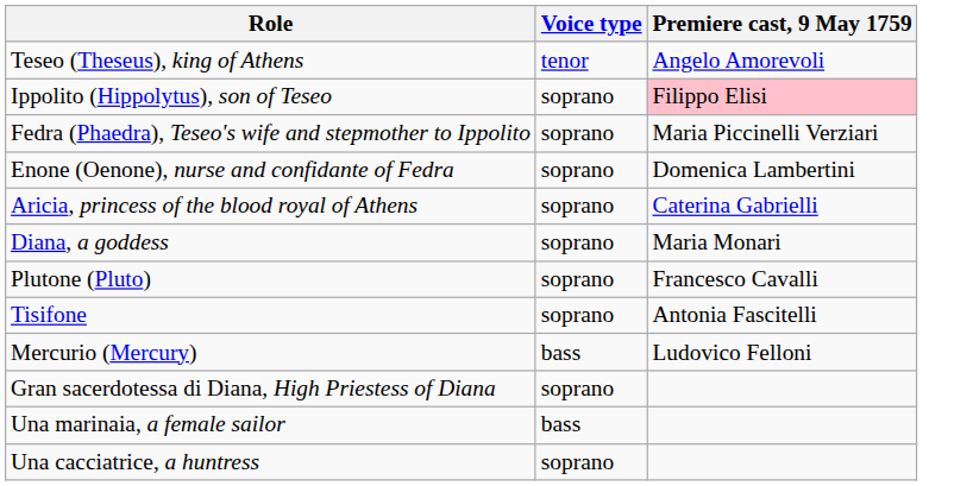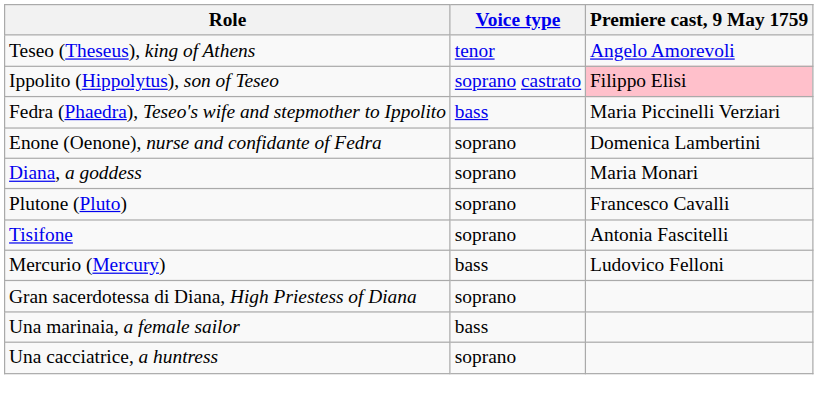Ippolito (Hippolytus), son of Teseo | Voice type: soprano -> soprano castrato
Fedra (Phaedra), Teseo's wife and stepmother to Ippolito | Voice type: soprano -> bass
- row: Aricia, princess of the blood royal of Athens | soprano | Caterina Gabrielli
